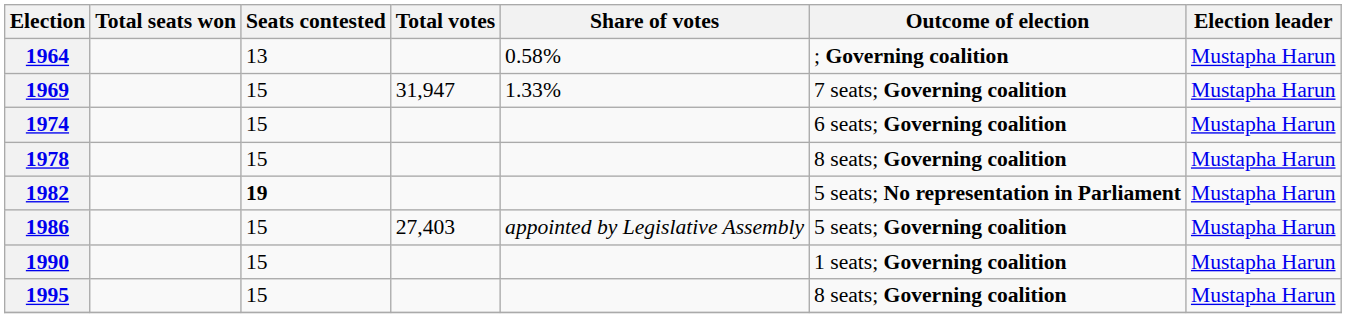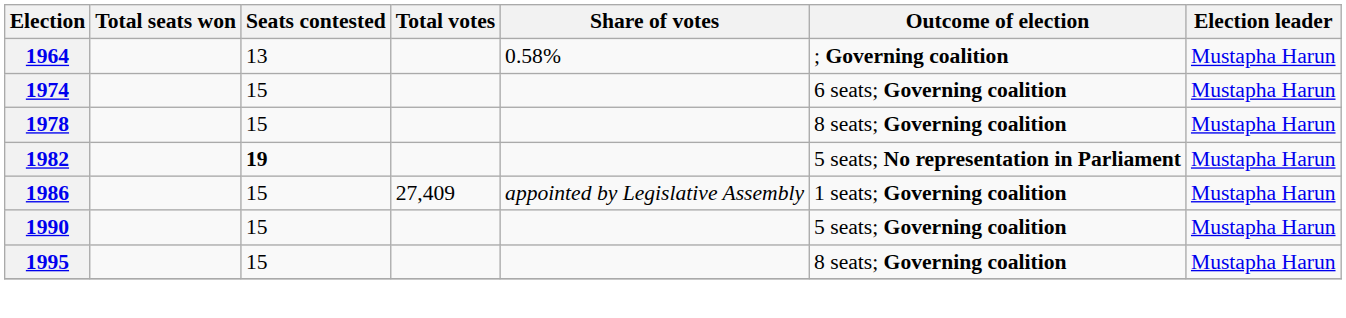- row: 1969 | 15 | 31,947 | 1.33% | 7 seats; Governing coalition | Mustapha Harun
1986 | Total votes: 27,403 -> 27,409
1986 | Outcome of election: 5 seats; Governing coalition -> 1 seats; Governing coalition
1990 | Outcome of election: 1 seats; Governing coalition -> 5 seats; Governing coalition
